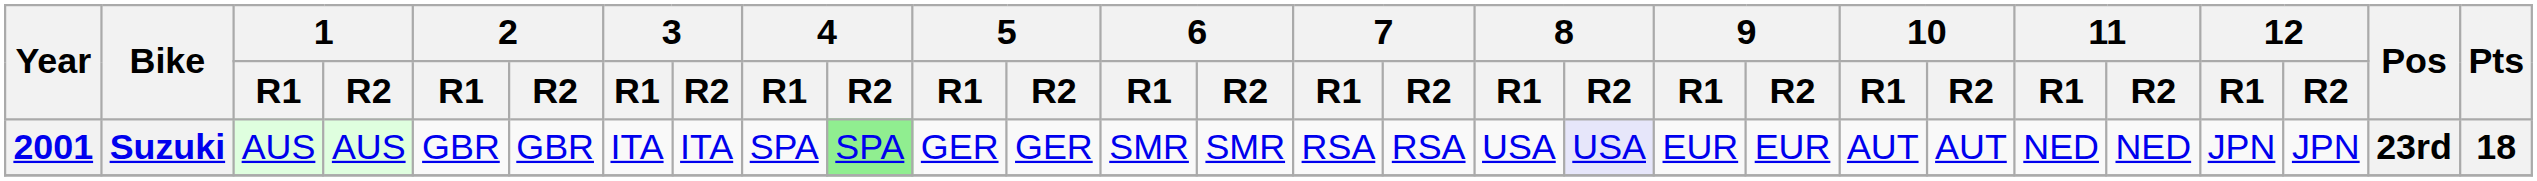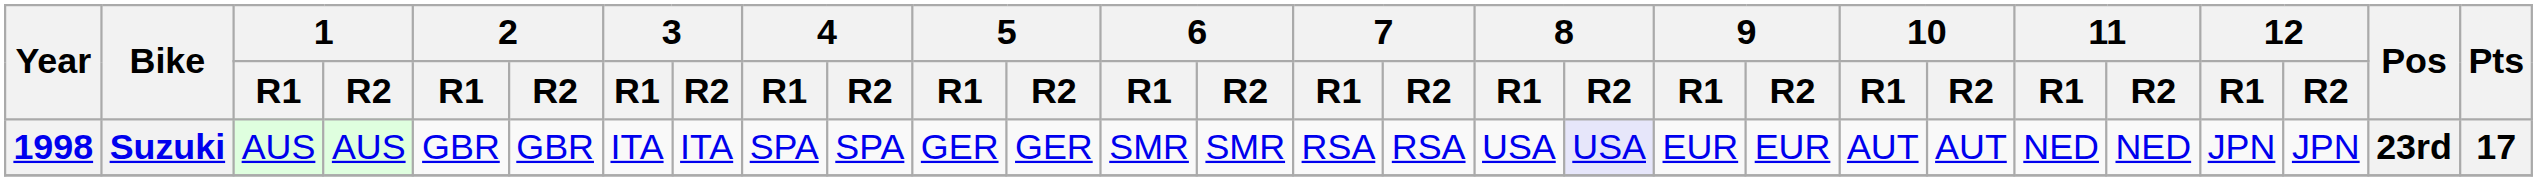Suzuki | Year: 2001 -> 1998
Suzuki | 4 / R2: lightgreen background -> no background
Suzuki | Pts: 18 -> 17
